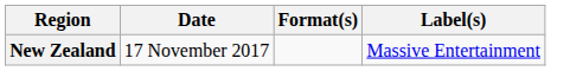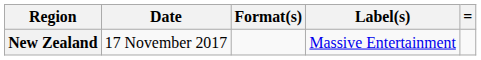+ column: =
